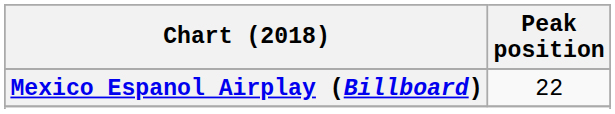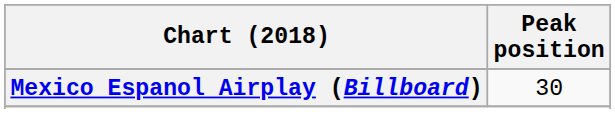Mexico Espanol Airplay (Billboard) | Peak position: 22 -> 30
